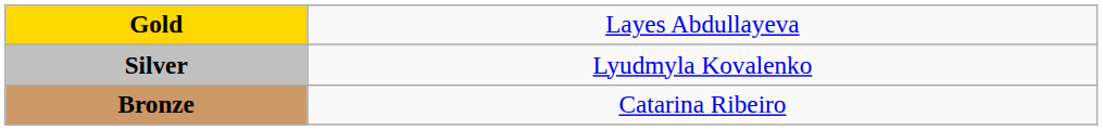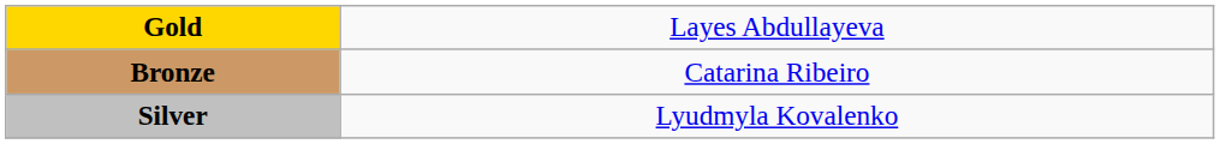rows swapped: Silver <-> Bronze
